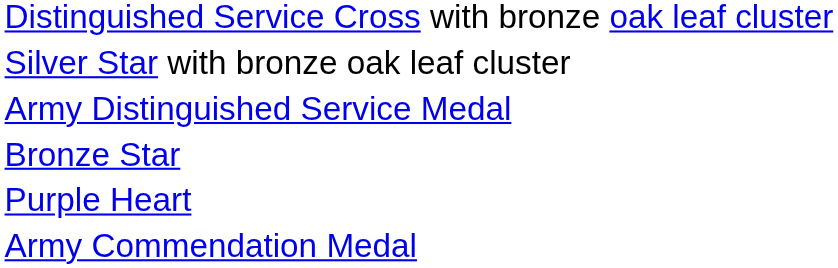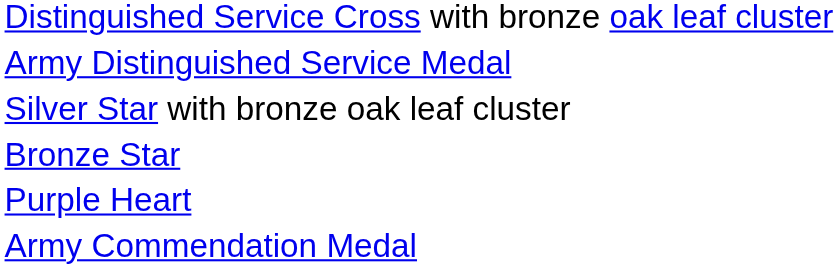rows swapped: Army Distinguished Service Medal <-> Silver Star with bronze oak leaf cluster
